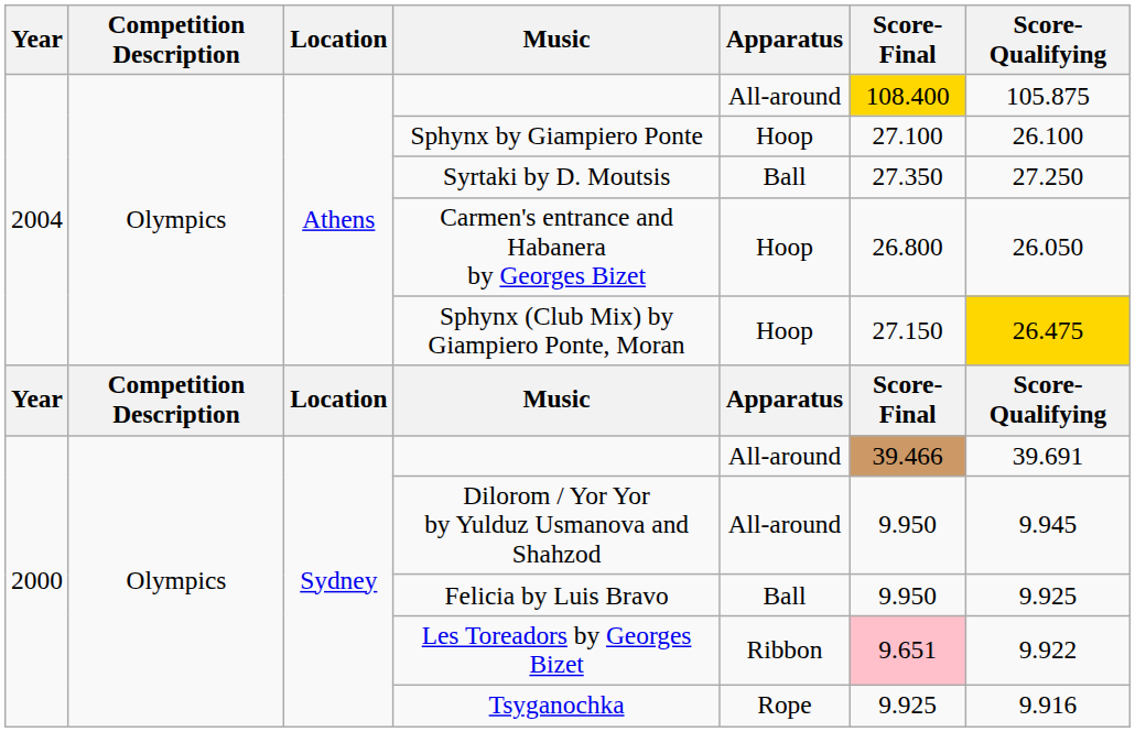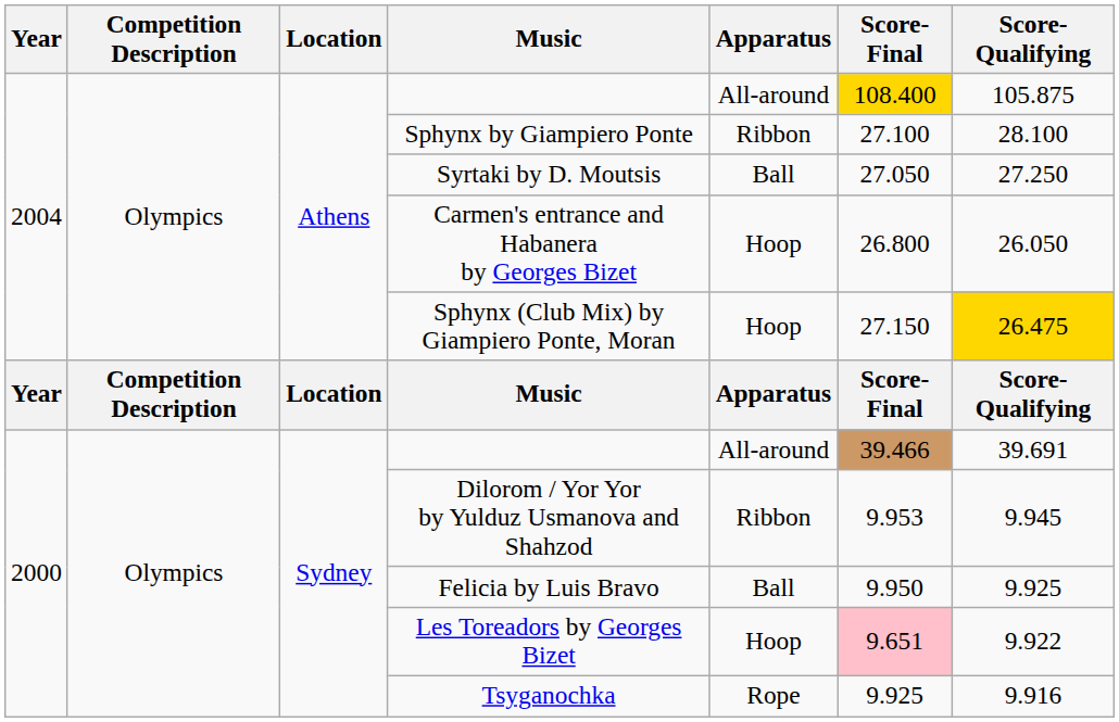Sphynx by Giampiero Ponte | Apparatus: Hoop -> Ribbon
Sphynx by Giampiero Ponte | Score-Qualifying: 26.100 -> 28.100
Syrtaki by D. Moutsis | Score-Final: 27.350 -> 27.050
Dilorom / Yor Yor by Yulduz Usmanova and Shahzod | Apparatus: All-around -> Ribbon
Dilorom / Yor Yor by Yulduz Usmanova and Shahzod | Score-Final: 9.950 -> 9.953
Les Toreadors by Georges Bizet | Apparatus: Ribbon -> Hoop
